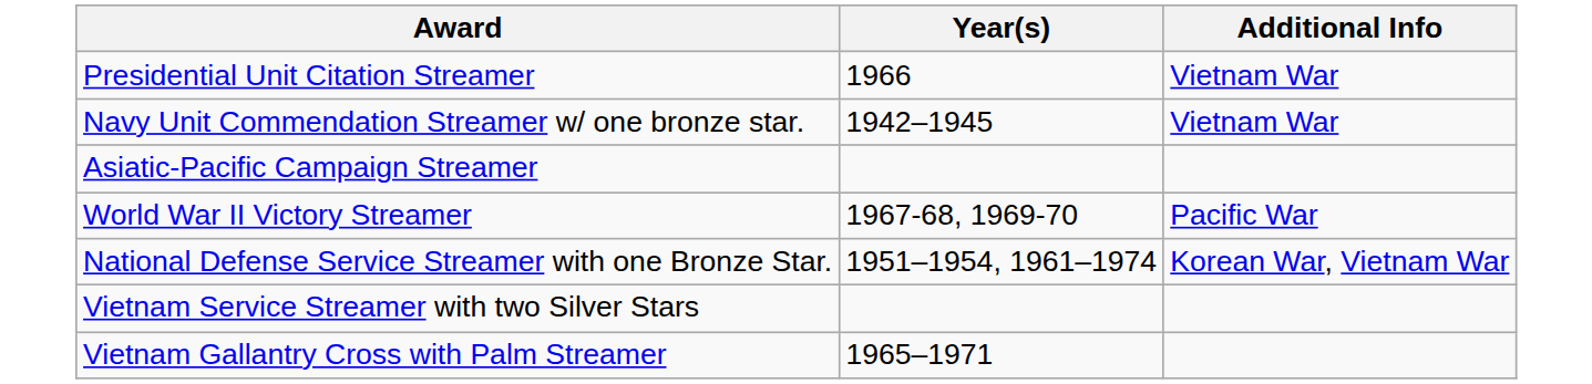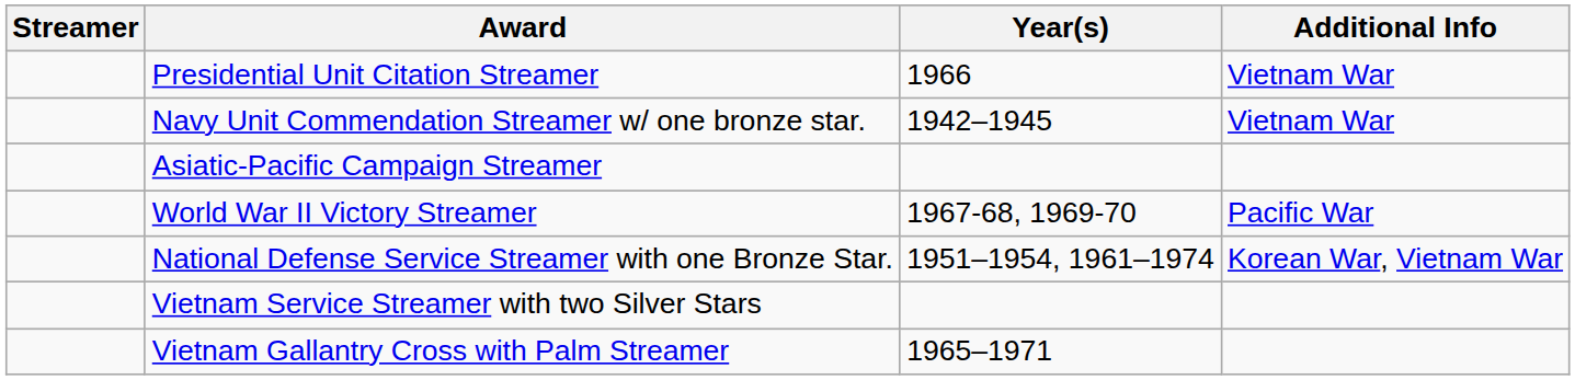+ column: Streamer
